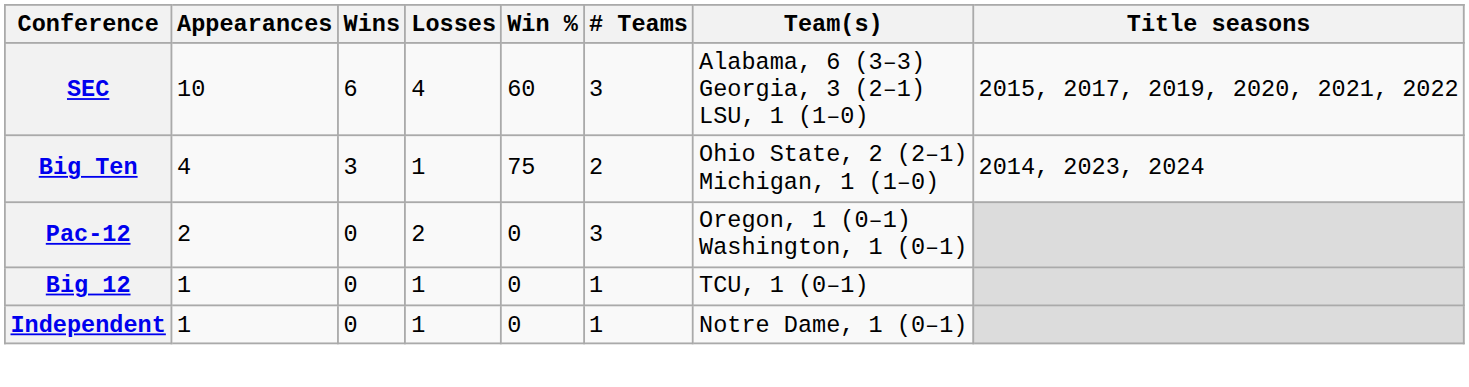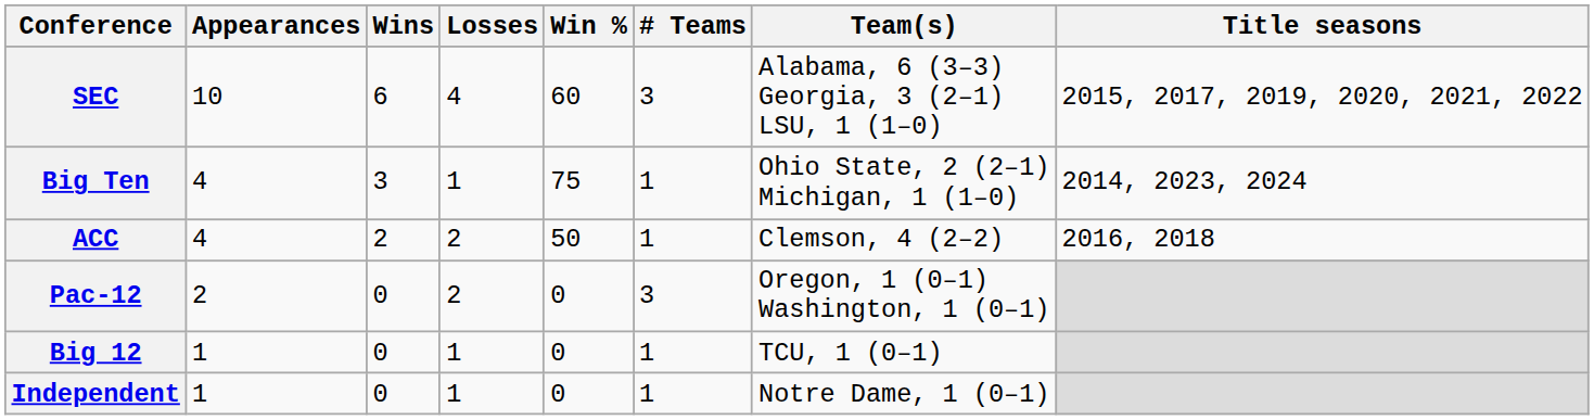Big Ten | # Teams: 2 -> 1
+ row: ACC | 4 | 2 | 2 | 50 | 1 | Clemson, 4 (2–2) | 2016, 2018
